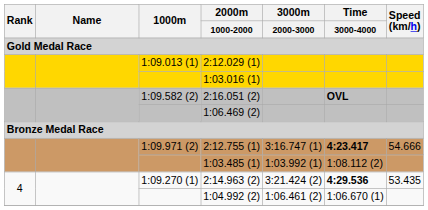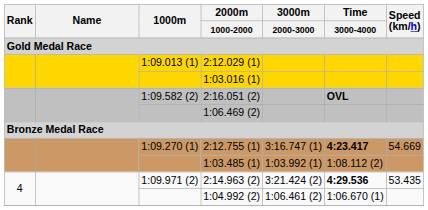2:12.755 (1) | 1000m: 1:09.971 (2) -> 1:09.270 (1)
2:12.755 (1) | Speed (km/h): 54.666 -> 54.669
2:14.963 (2) | 1000m: 1:09.270 (1) -> 1:09.971 (2)
